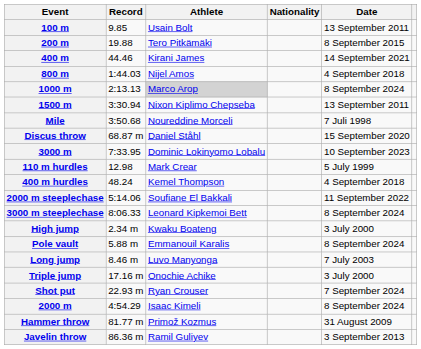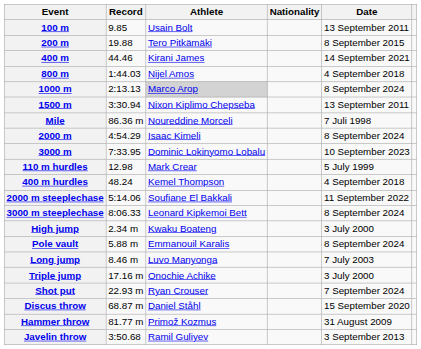Mile | Record: 3:50.68 -> 86.36 m
rows swapped: 2000 m <-> Discus throw
Javelin throw | Record: 86.36 m -> 3:50.68
